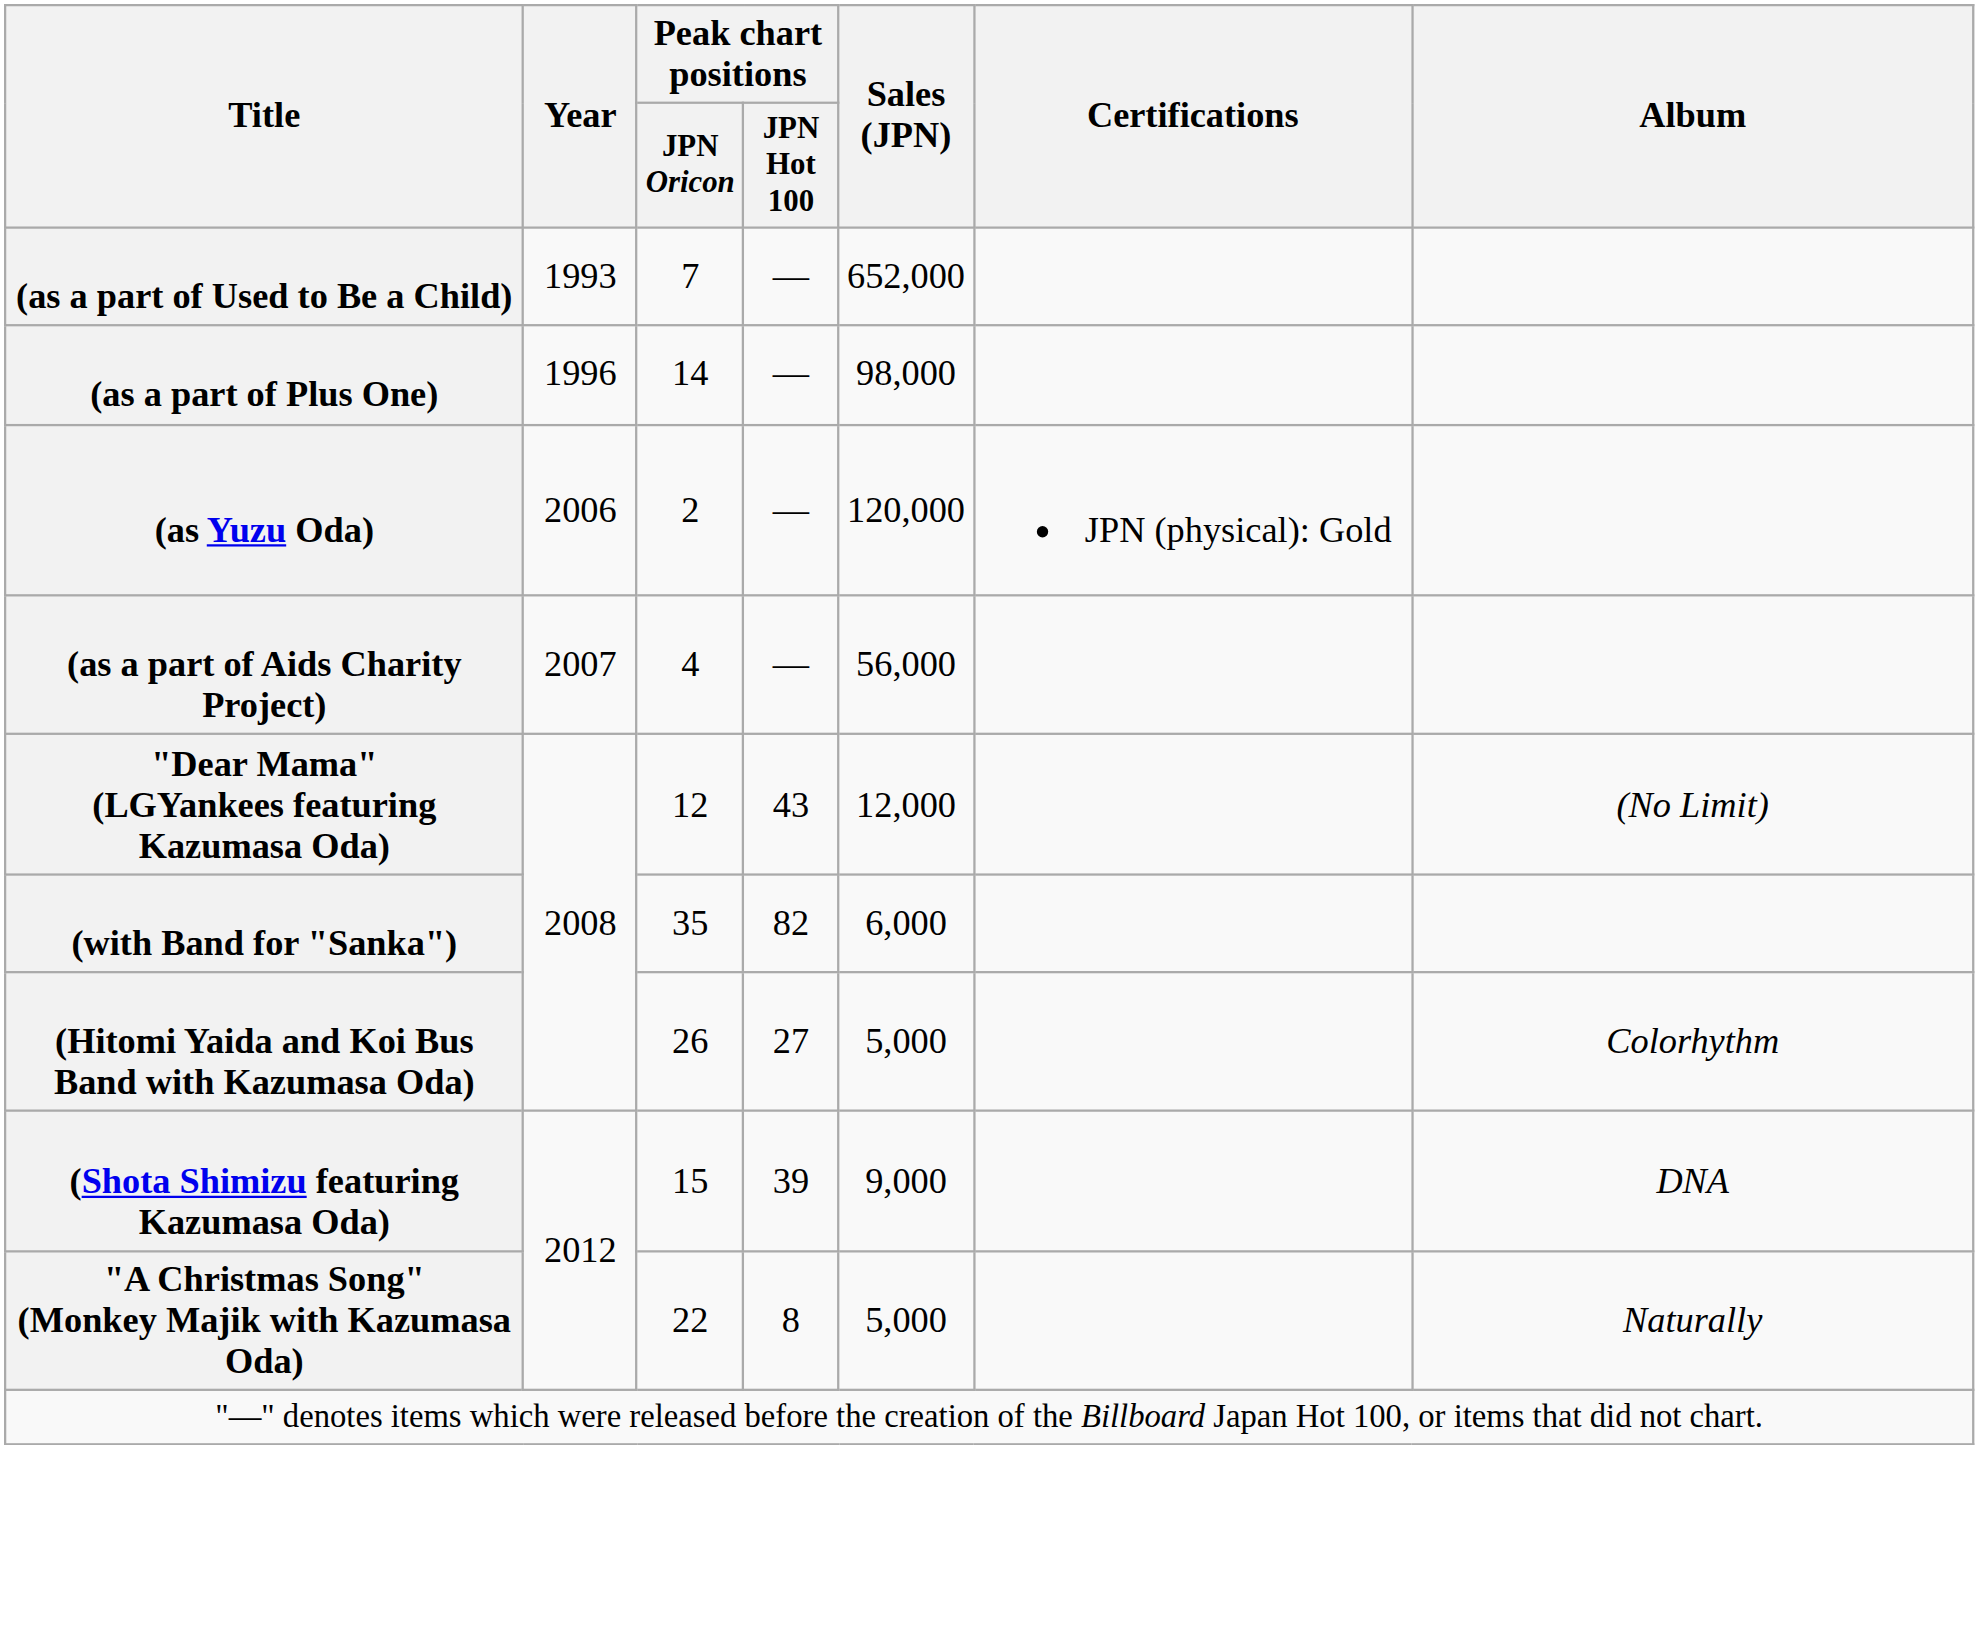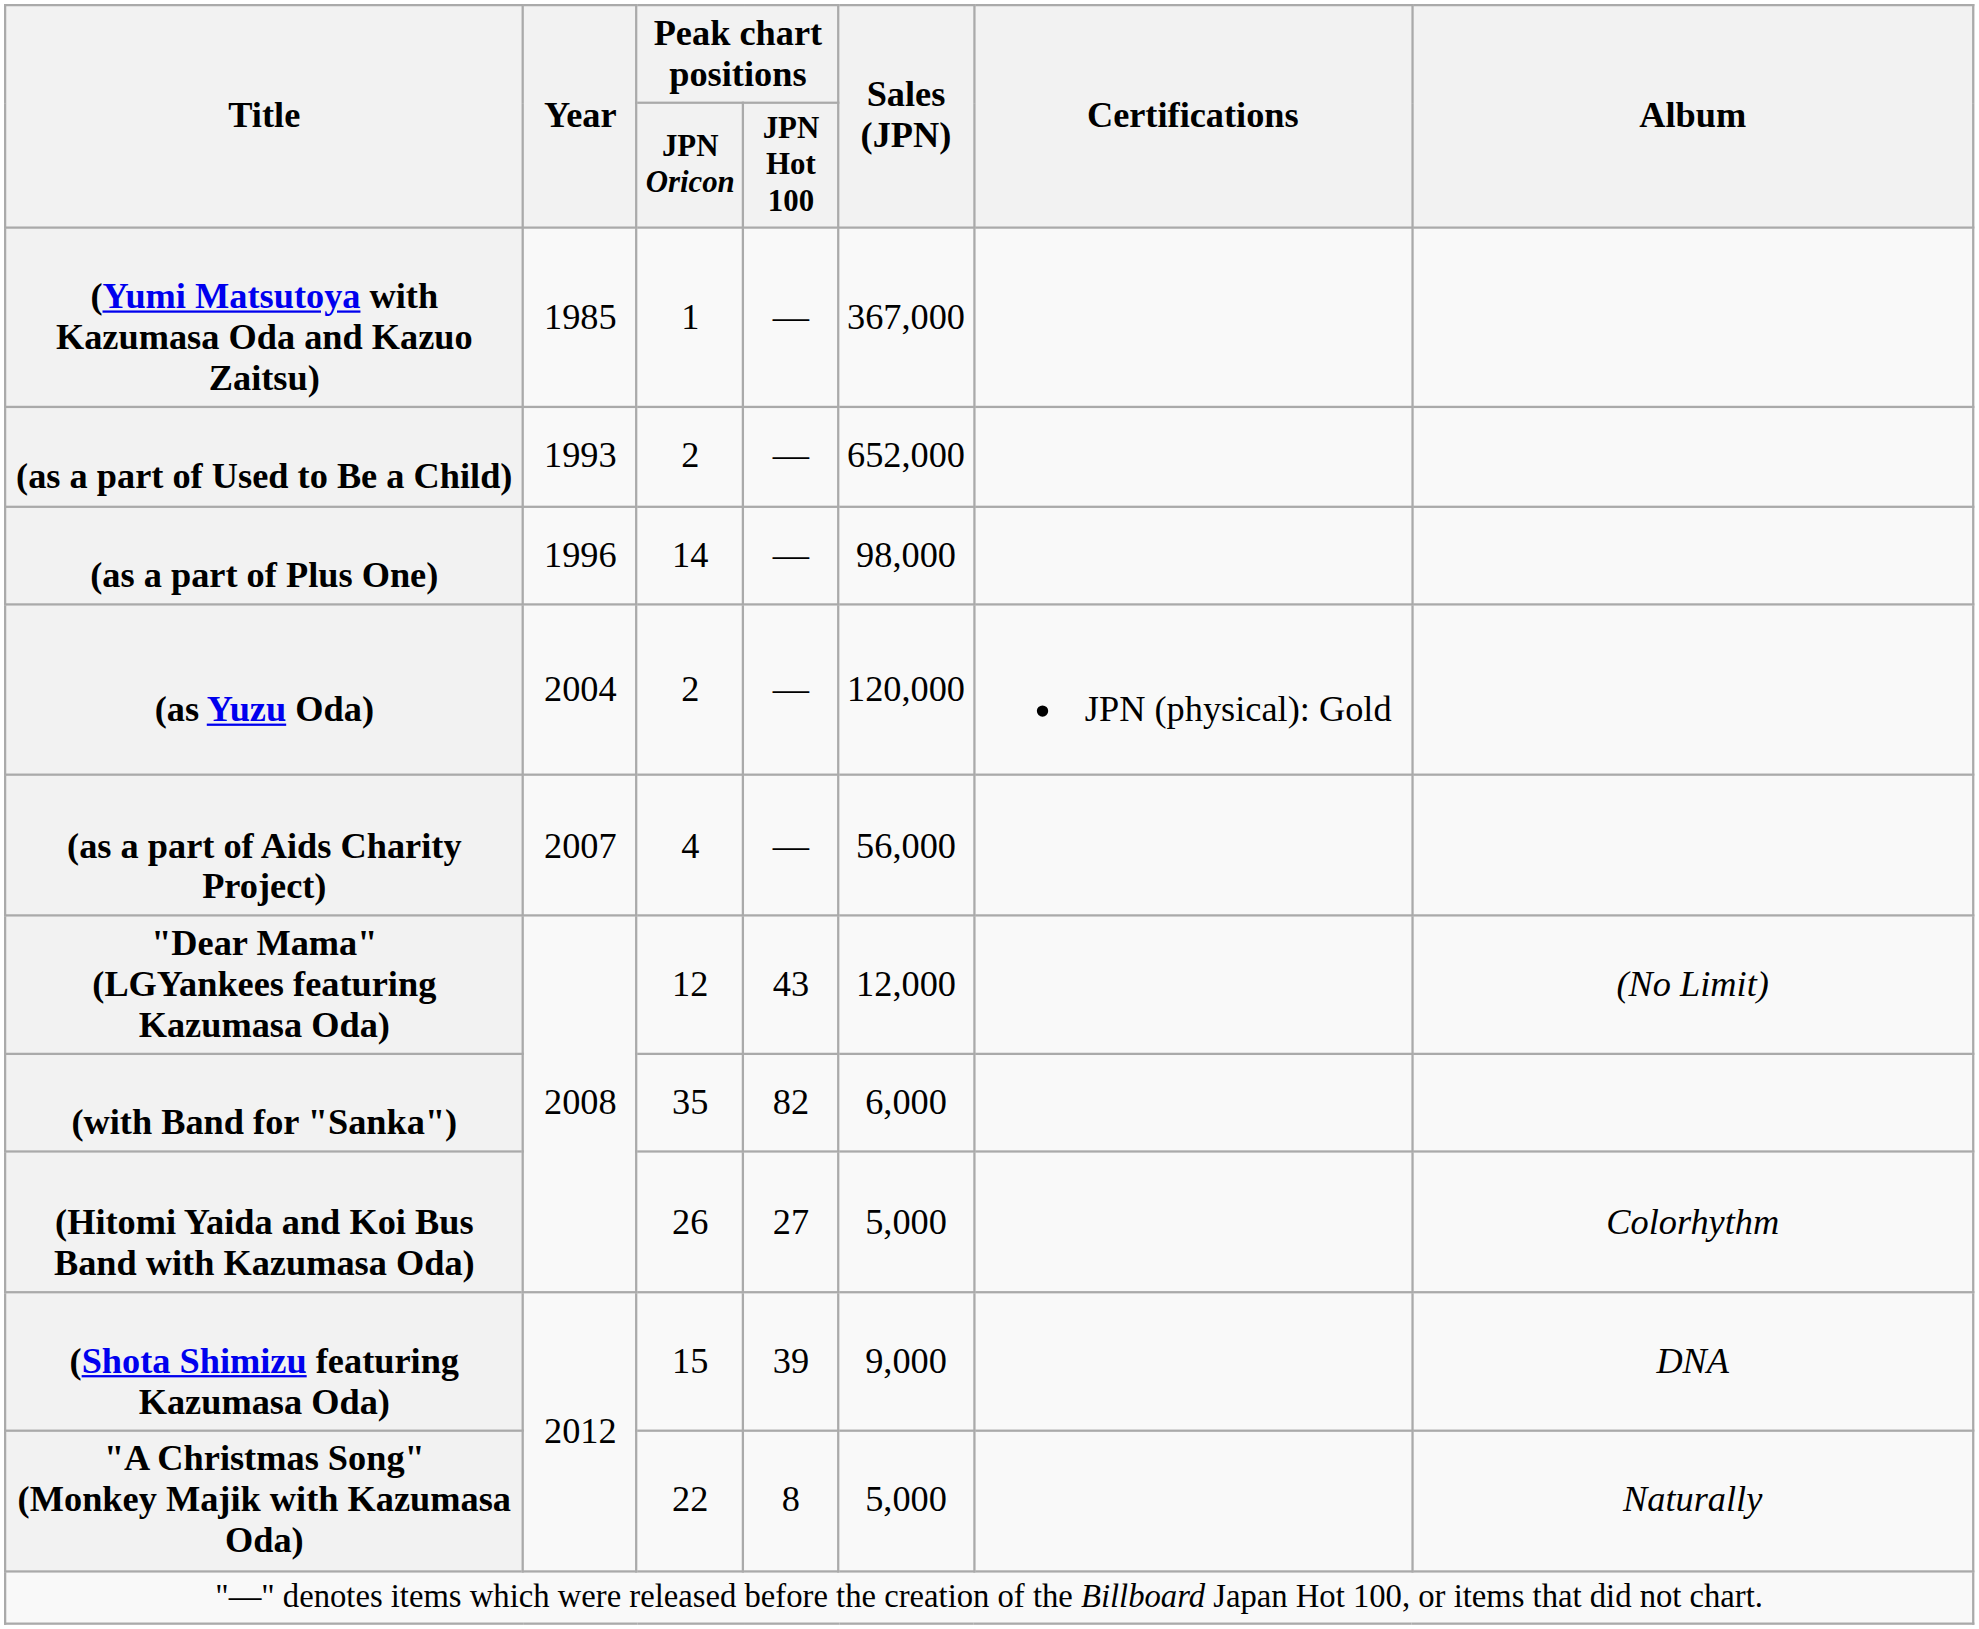+ row: (Yumi Matsutoya with Kazumasa Oda and Kazuo Zaitsu) | 1985 | 1 | — | 367,000
(as a part of Used to Be a Child) | Peak chart positions / JPN Oricon: 7 -> 2
(as Yuzu Oda) | Year: 2006 -> 2004
